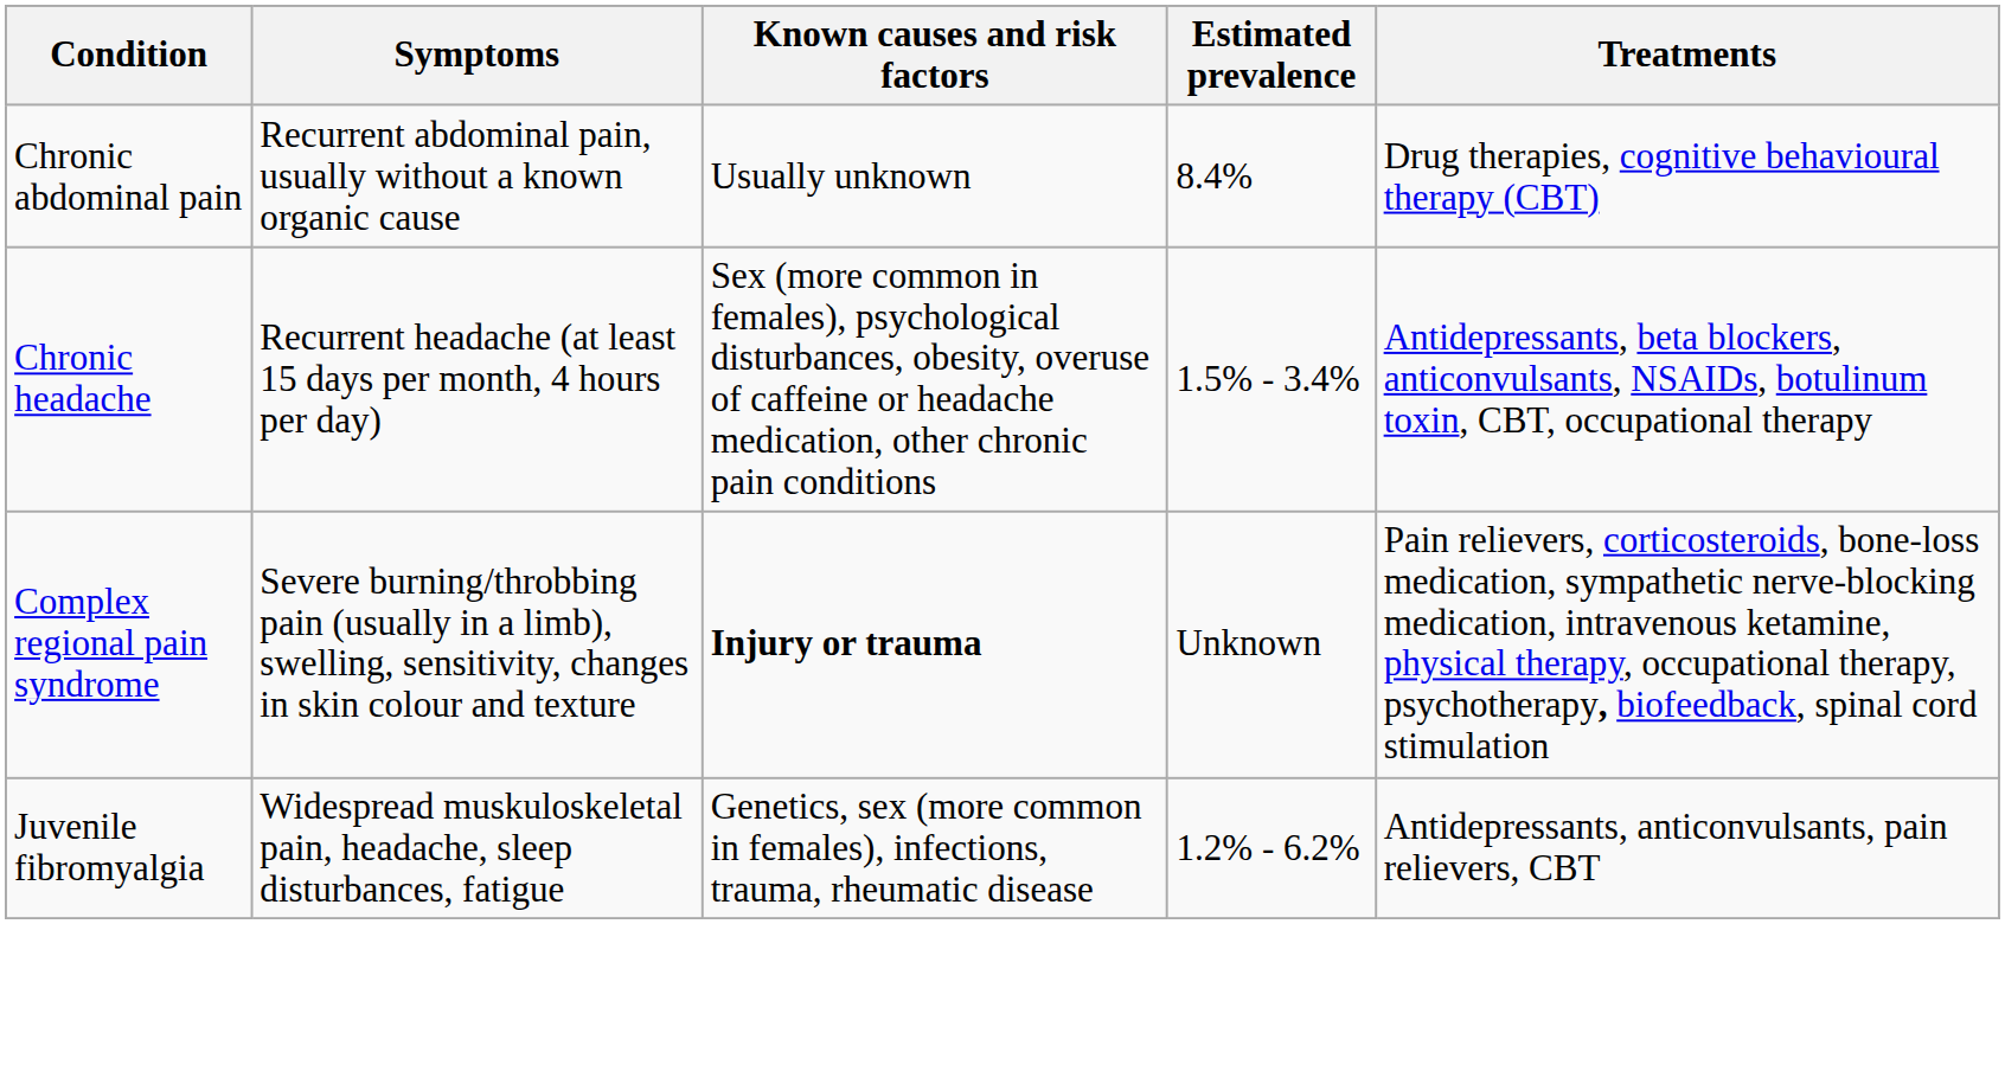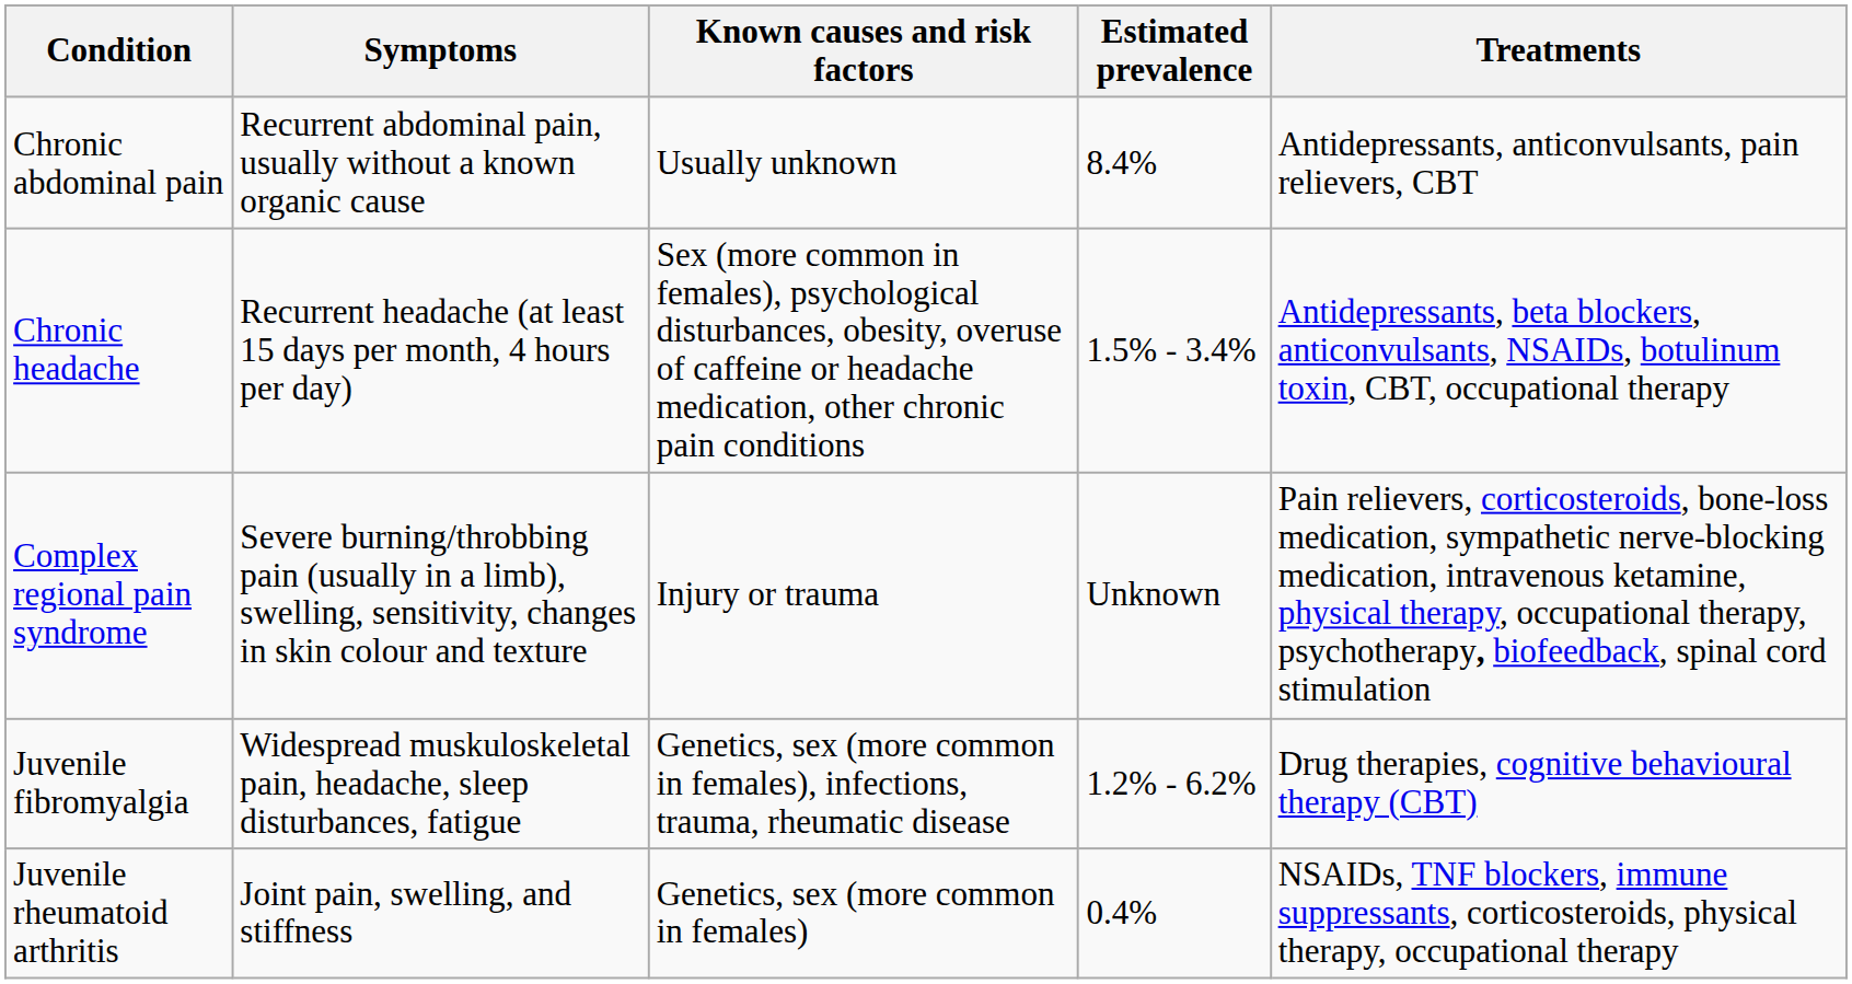Chronic abdominal pain | Treatments: Drug therapies, cognitive behavioural therapy (CBT) -> Antidepressants, anticonvulsants, pain relievers, CBT
Complex regional pain syndrome | Known causes and risk factors: bold -> normal
Juvenile fibromyalgia | Treatments: Antidepressants, anticonvulsants, pain relievers, CBT -> Drug therapies, cognitive behavioural therapy (CBT)
+ row: Juvenile rheumatoid arthritis | Joint pain, swelling, and stiffness | Genetics, sex (more common in females) | 0.4% | NSAIDs, TNF blockers, immune suppressants, corticosteroids, physical therapy, occupational therapy
